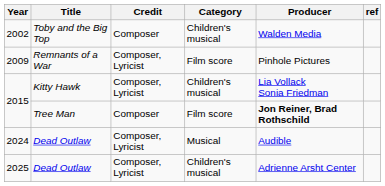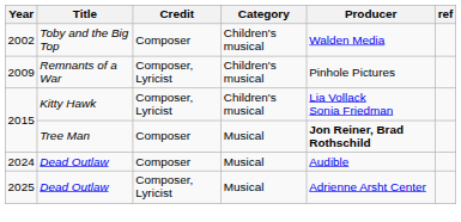2009 | Category: Film score -> Children's musical
2015 / Tree Man | Category: Film score -> Musical
2024 | Credit: Composer, Lyricist -> Composer
2025 | Category: Children's musical -> Musical
